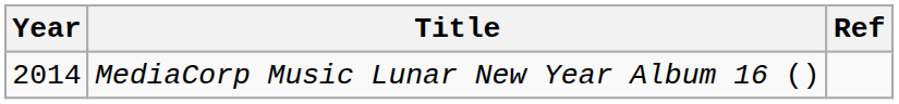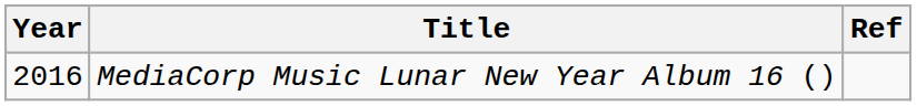MediaCorp Music Lunar New Year Album 16 () | Year: 2014 -> 2016
